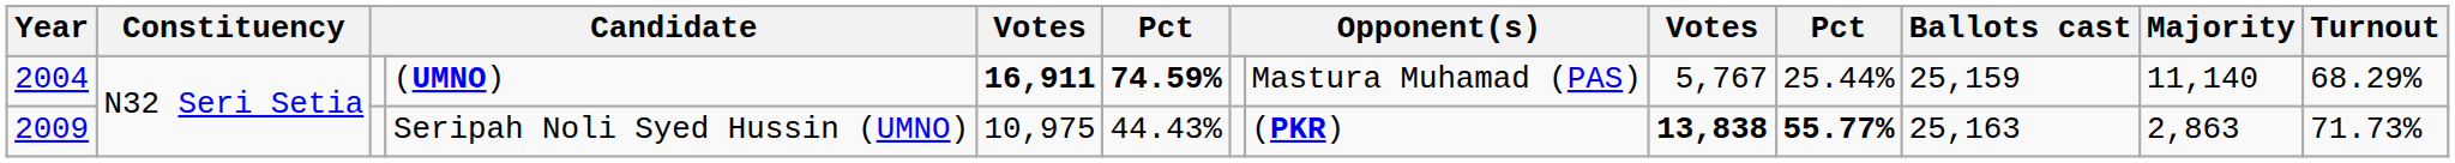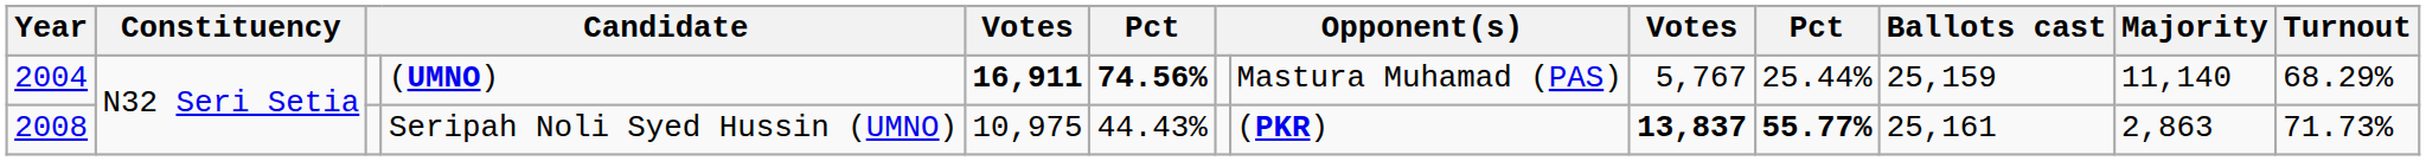(UMNO) | column 6: 74.59% -> 74.56%
Seripah Noli Syed Hussin (UMNO) | Year: 2009 -> 2008
Seripah Noli Syed Hussin (UMNO) | column 9: 13,838 -> 13,837
Seripah Noli Syed Hussin (UMNO) | Ballots cast: 25,163 -> 25,161
